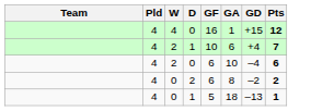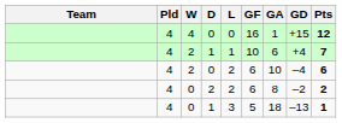+ column: L | 0 | 1 | 2 | 2 | 3
